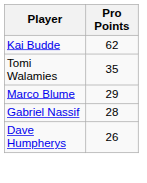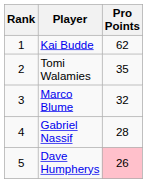+ column: Rank | 1 | 2 | 3 | 4 | 5
Marco Blume | Pro Points: 29 -> 32
Dave Humpherys | Pro Points: no background -> pink background
